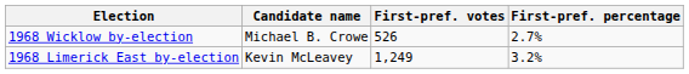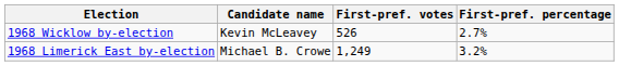1968 Wicklow by-election | Candidate name: Michael B. Crowe -> Kevin McLeavey
1968 Limerick East by-election | Candidate name: Kevin McLeavey -> Michael B. Crowe
